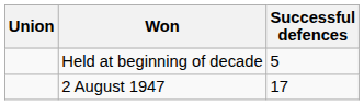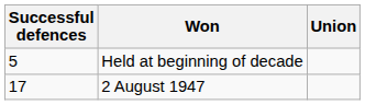columns swapped: Union <-> Successful defences
